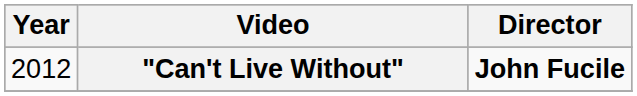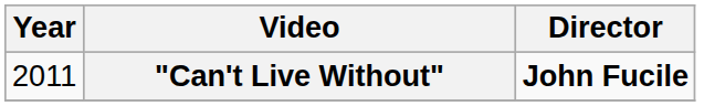"Can't Live Without" | Year: 2012 -> 2011
